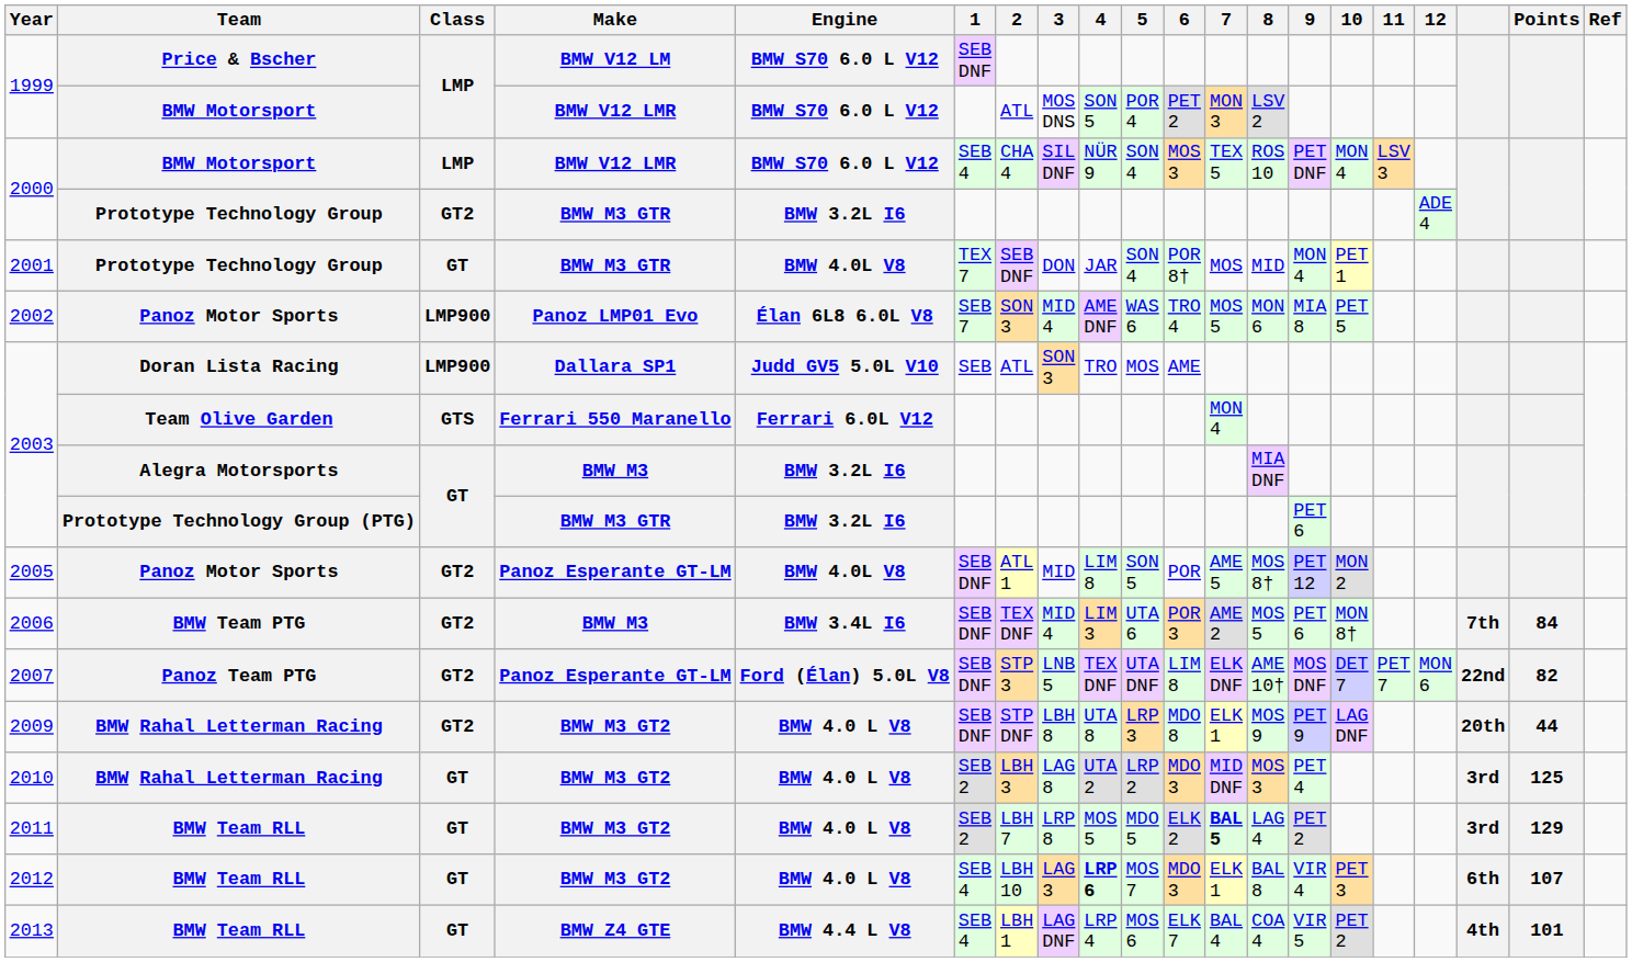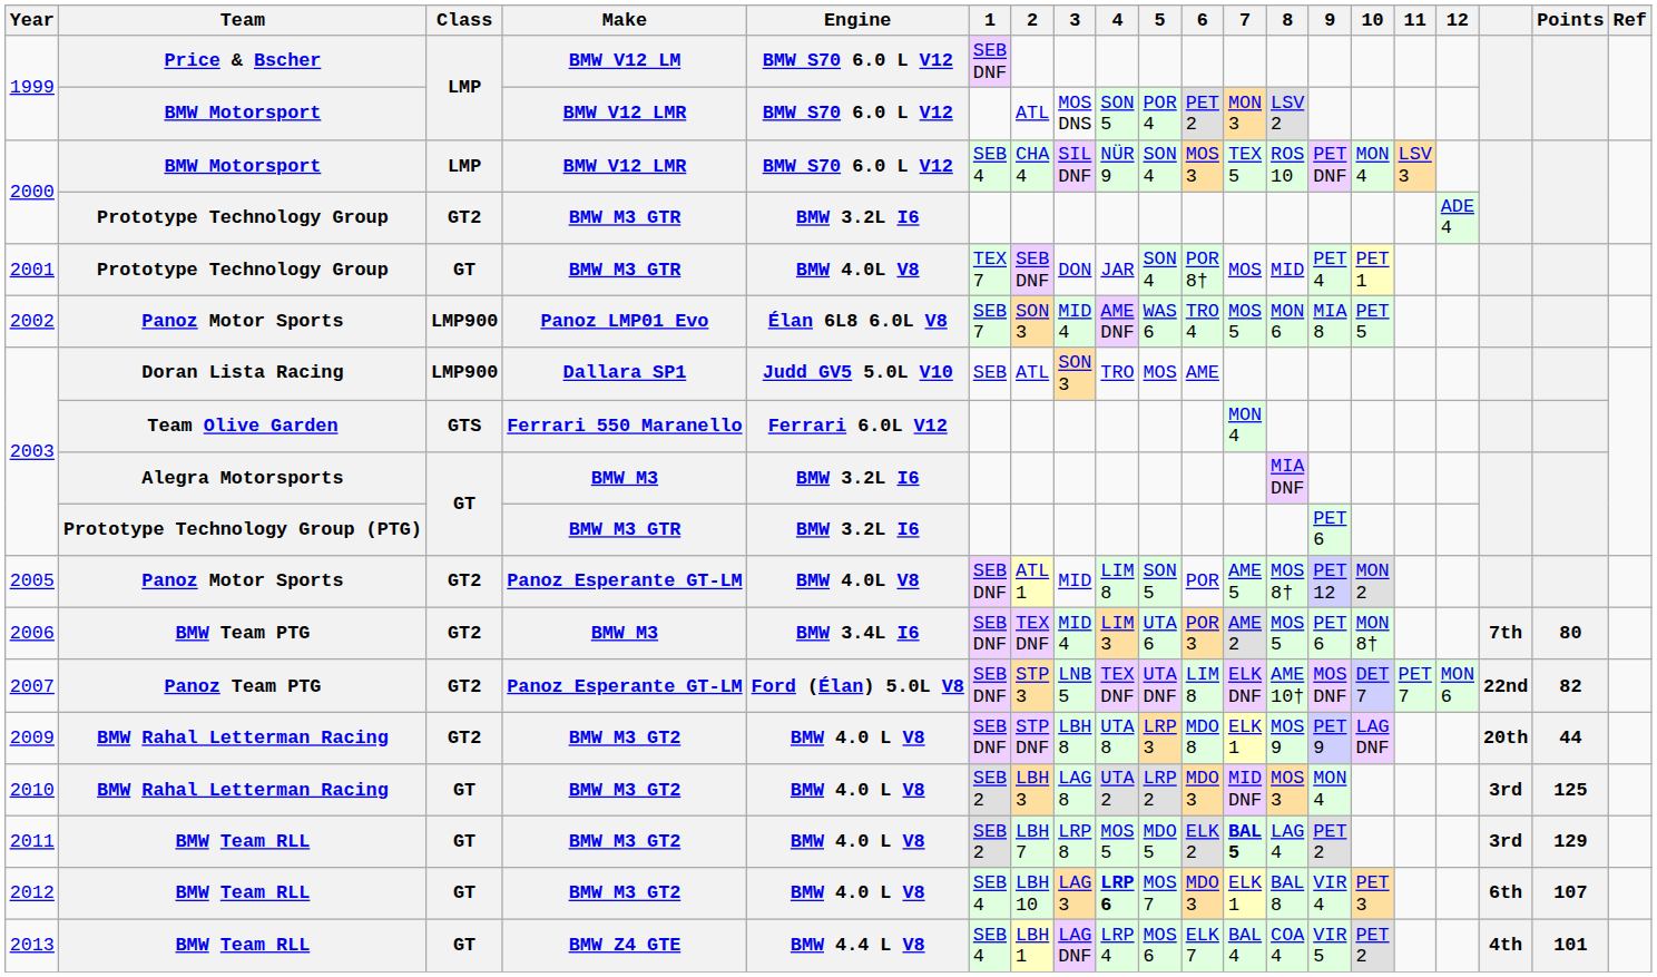2001 | 9: MON 4 -> PET 4
2006 | Points: 84 -> 80
2010 | 9: PET 4 -> MON 4
